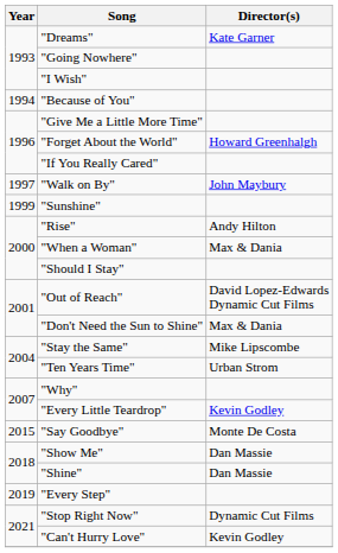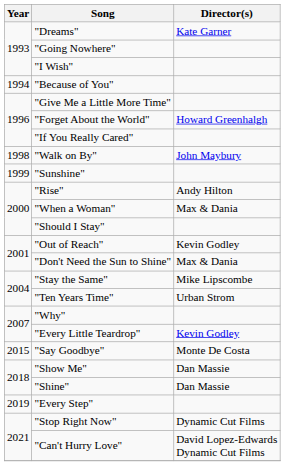"Walk on By" | Year: 1997 -> 1998
"Out of Reach" | Director(s): David Lopez-Edwards Dynamic Cut Films -> Kevin Godley
"Can't Hurry Love" | Director(s): Kevin Godley -> David Lopez-Edwards Dynamic Cut Films
